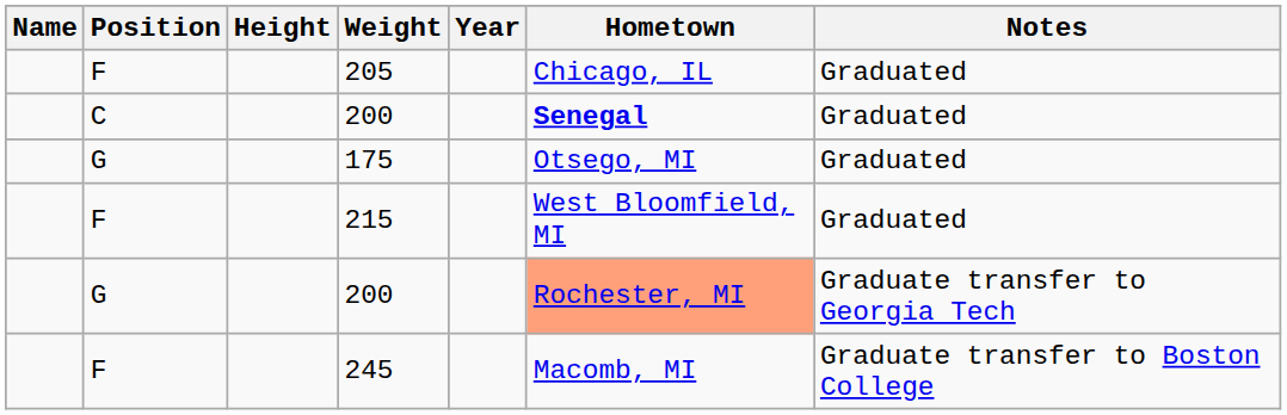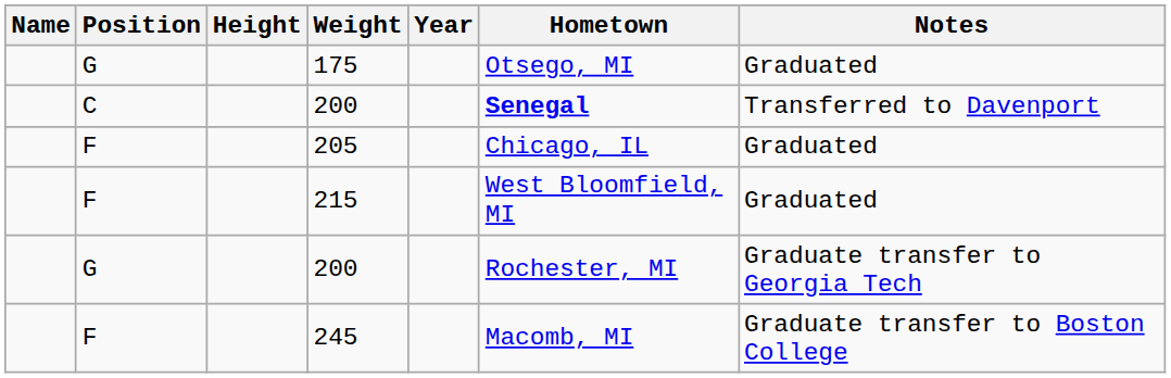rows swapped: 205 <-> 175
C / 200 | Notes: Graduated -> Transferred to Davenport
G / 200 | Hometown: lightsalmon background -> no background
